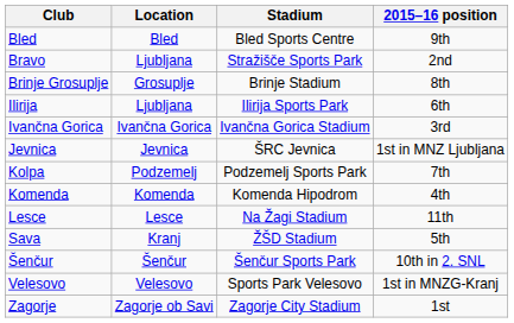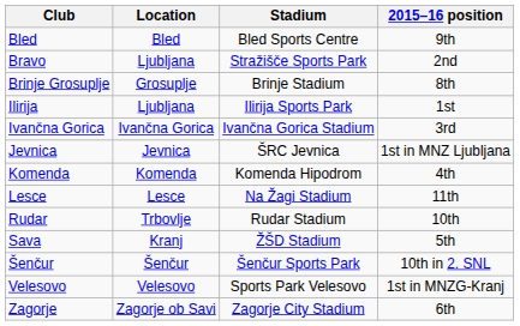Ilirija | 2015–16 position: 6th -> 1st
- row: Kolpa | Podzemelj | Podzemelj Sports Park | 7th
+ row: Rudar | Trbovlje | Rudar Stadium | 10th
Zagorje | 2015–16 position: 1st -> 6th
